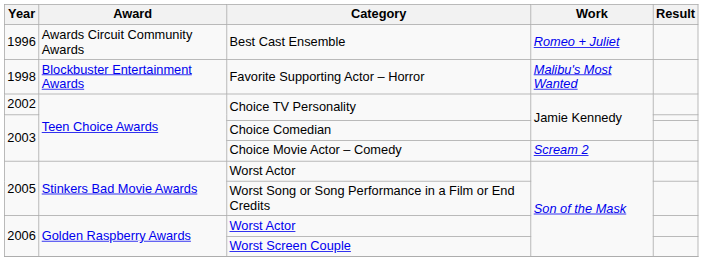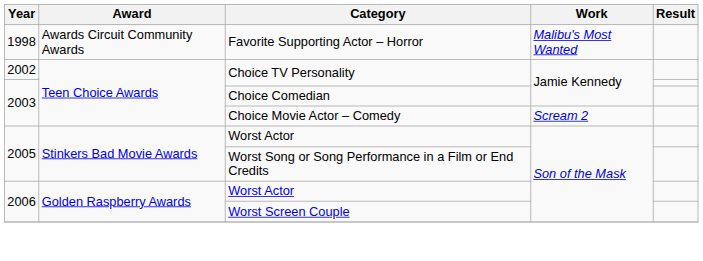- row: 1996 | Awards Circuit Community Awards | Best Cast Ensemble | Romeo + Juliet
Favorite Supporting Actor – Horror | Award: Blockbuster Entertainment Awards -> Awards Circuit Community Awards
